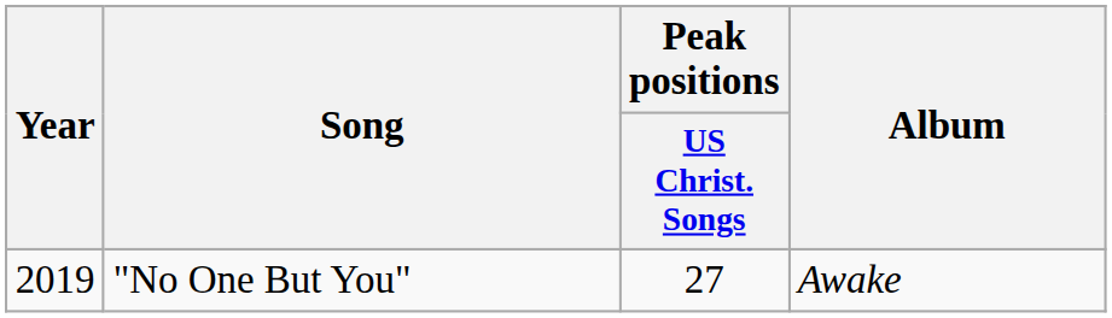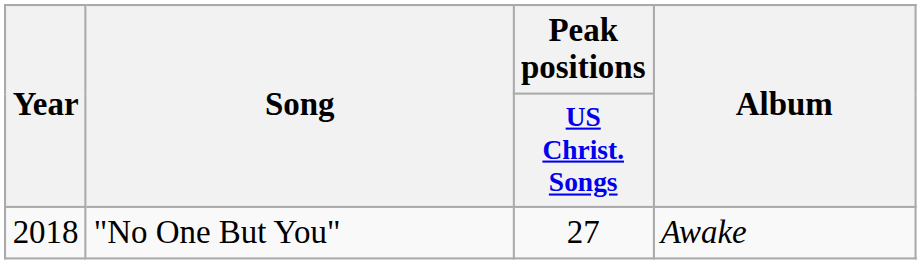"No One But You" | Year: 2019 -> 2018
